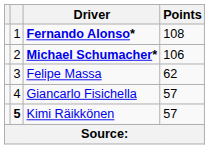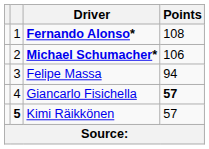Felipe Massa | Points: 62 -> 94
Giancarlo Fisichella | Points: normal -> bold
